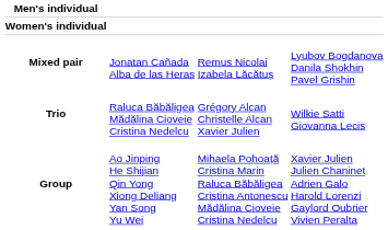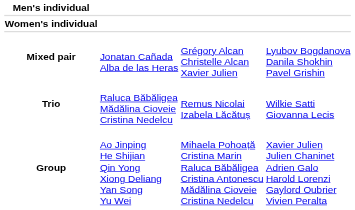Mixed pair | column 3: Remus Nicolai Izabela Lăcătuș -> Grégory Alcan Christelle Alcan Xavier Julien
Trio | column 3: Grégory Alcan Christelle Alcan Xavier Julien -> Remus Nicolai Izabela Lăcătuș
